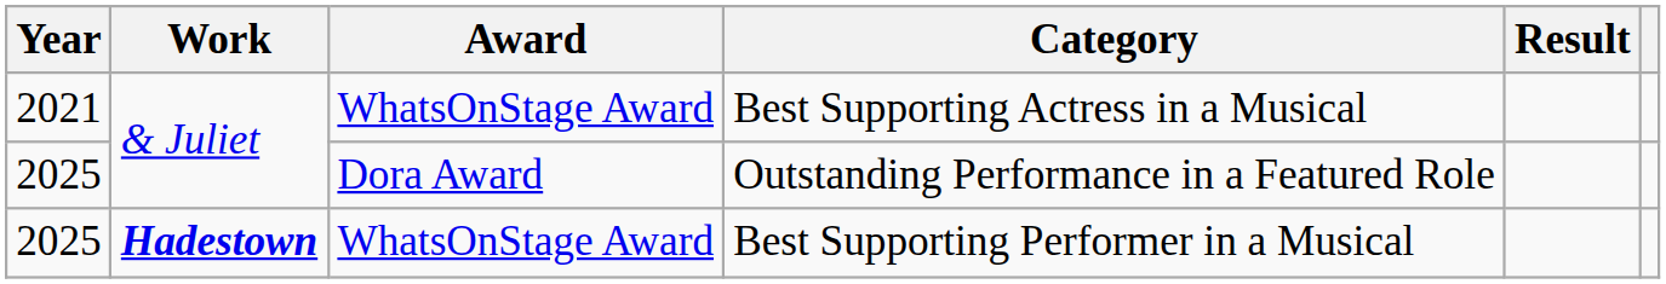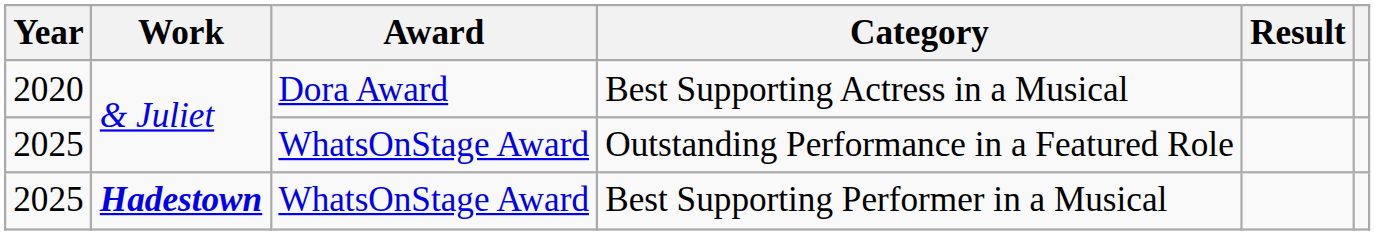Best Supporting Actress in a Musical | Year: 2021 -> 2020
Best Supporting Actress in a Musical | Award: WhatsOnStage Award -> Dora Award
Outstanding Performance in a Featured Role | Award: Dora Award -> WhatsOnStage Award
